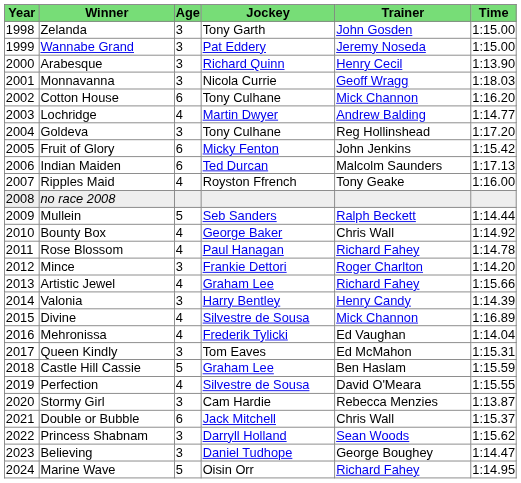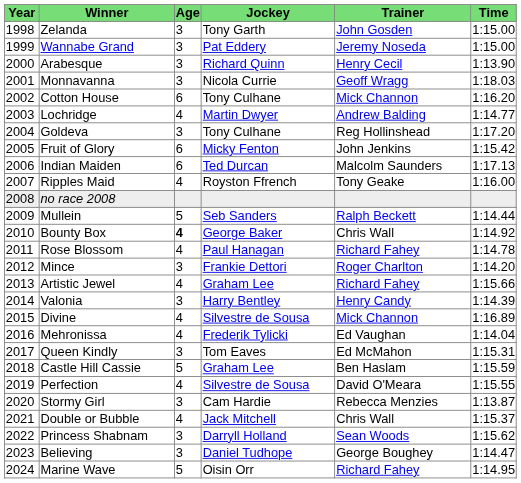Bounty Box | Age: normal -> bold
Double or Bubble | Age: 6 -> 4
